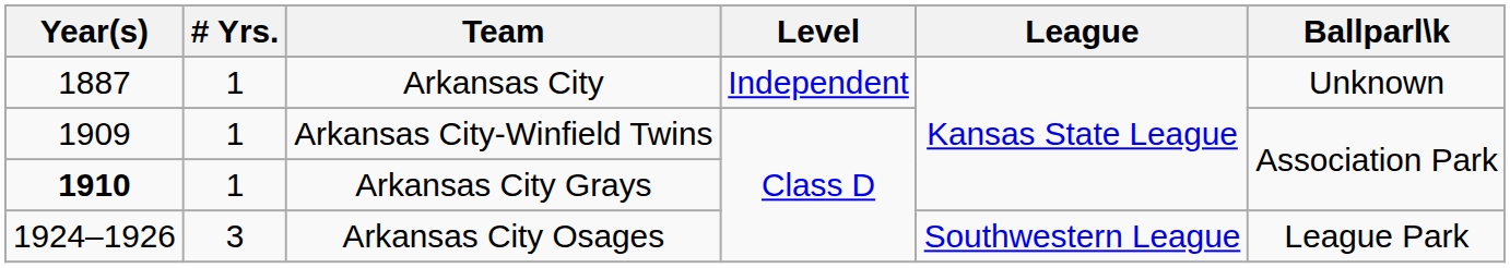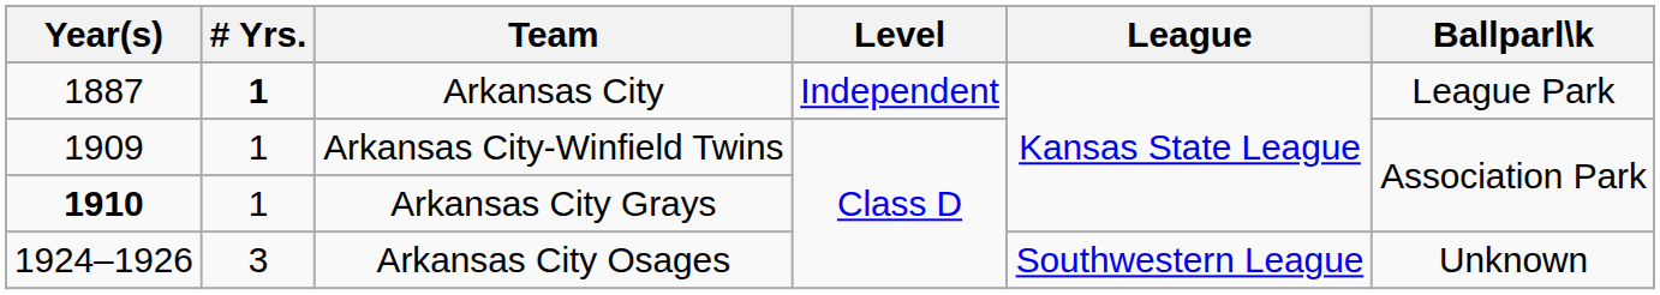Arkansas City | # Yrs.: normal -> bold
Arkansas City | Ballparl\k: Unknown -> League Park
Arkansas City Osages | Ballparl\k: League Park -> Unknown
